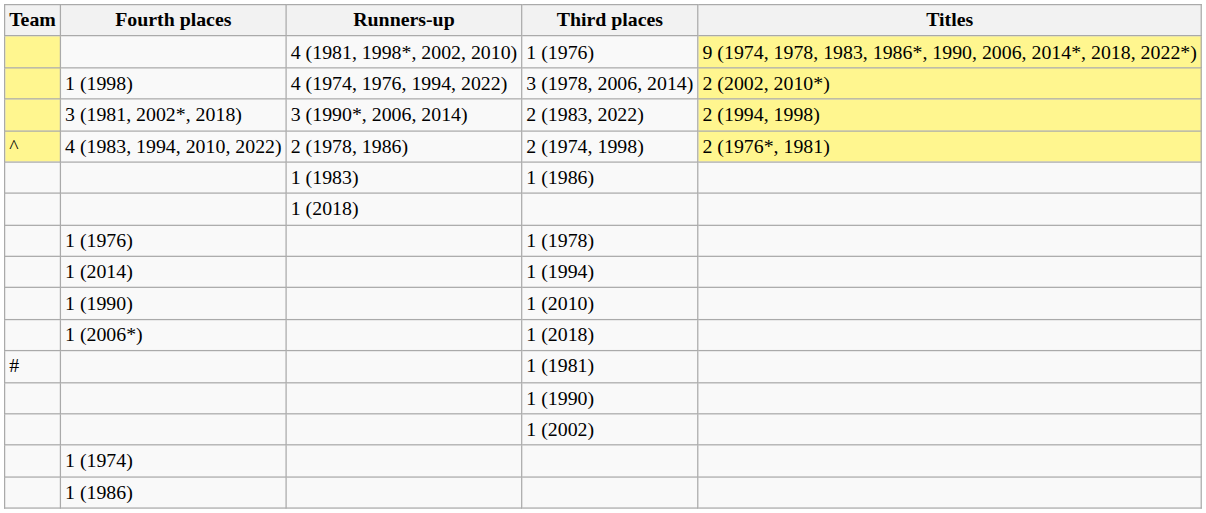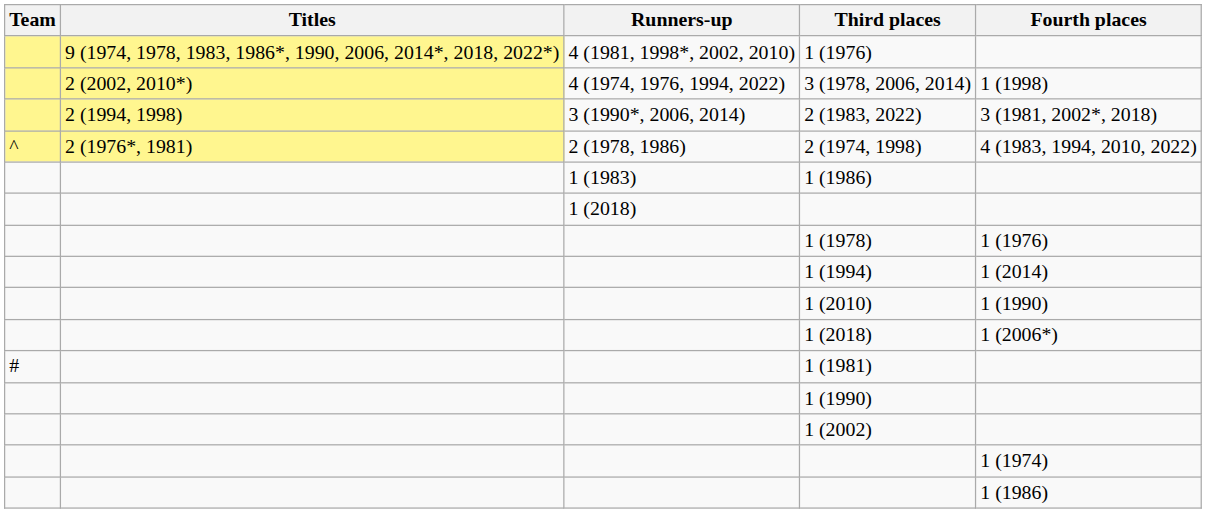columns swapped: Titles <-> Fourth places
